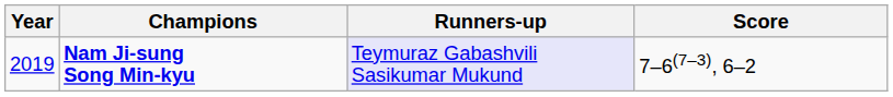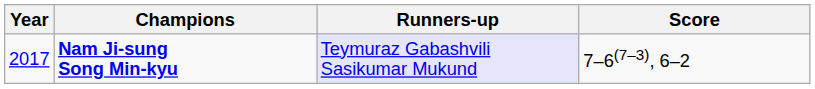Nam Ji-sung Song Min-kyu | Year: 2019 -> 2017
